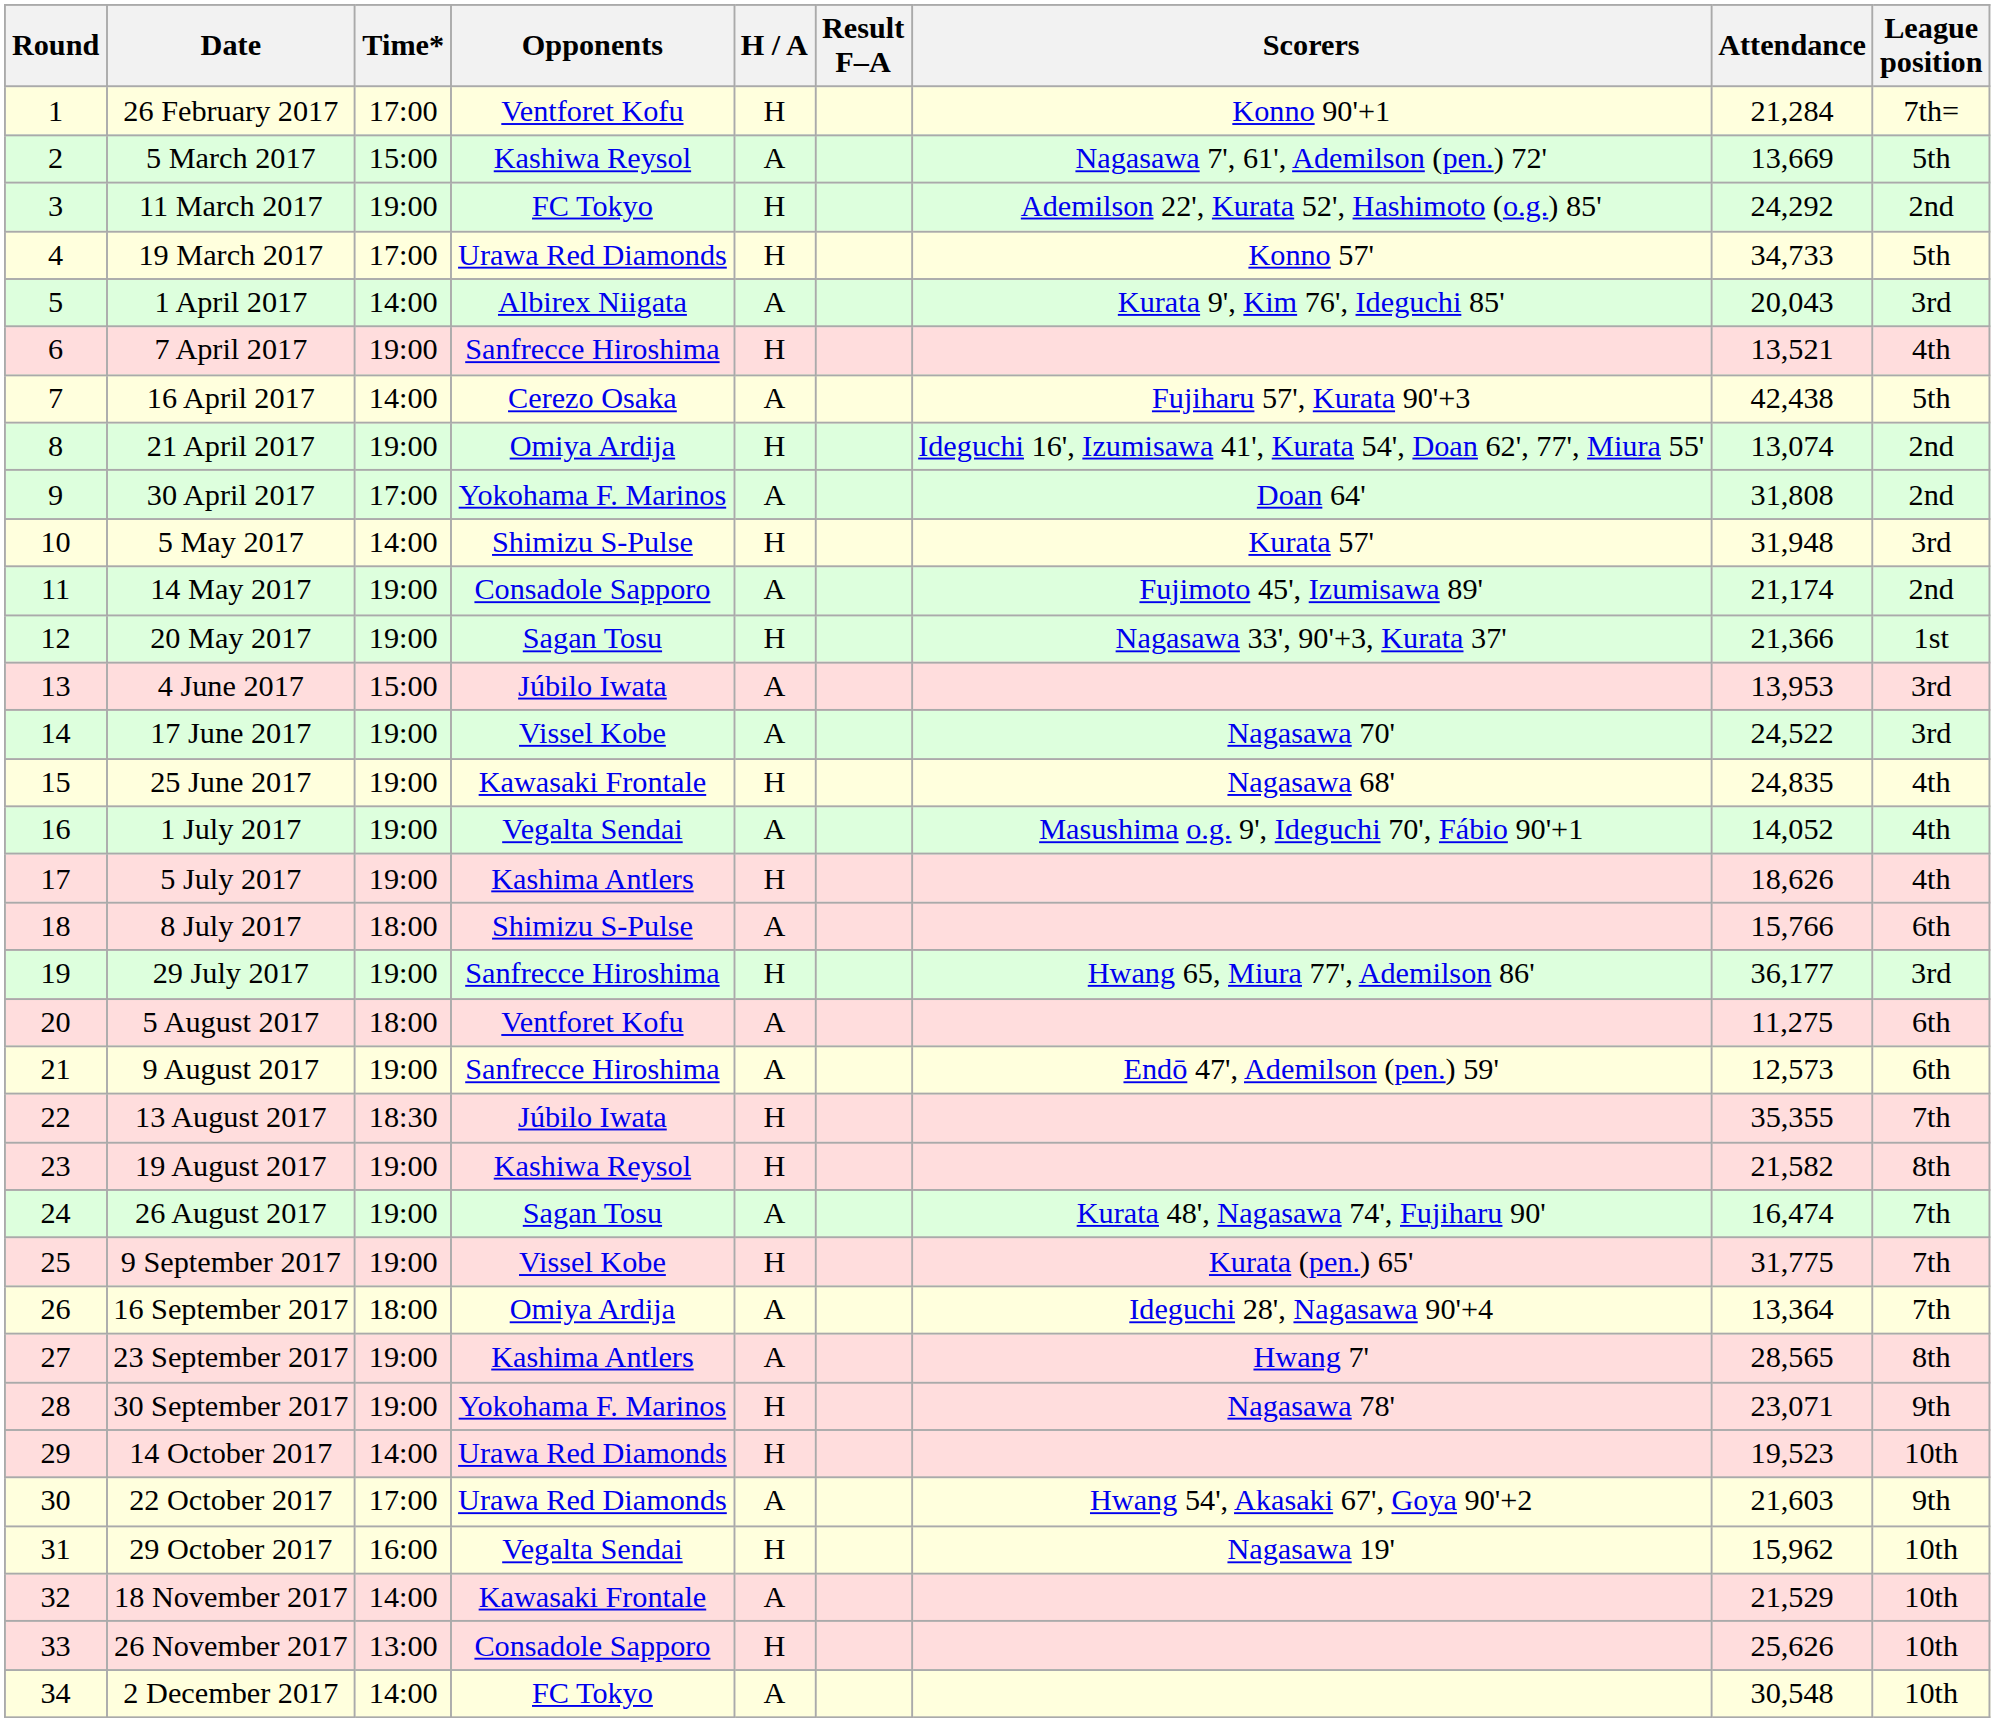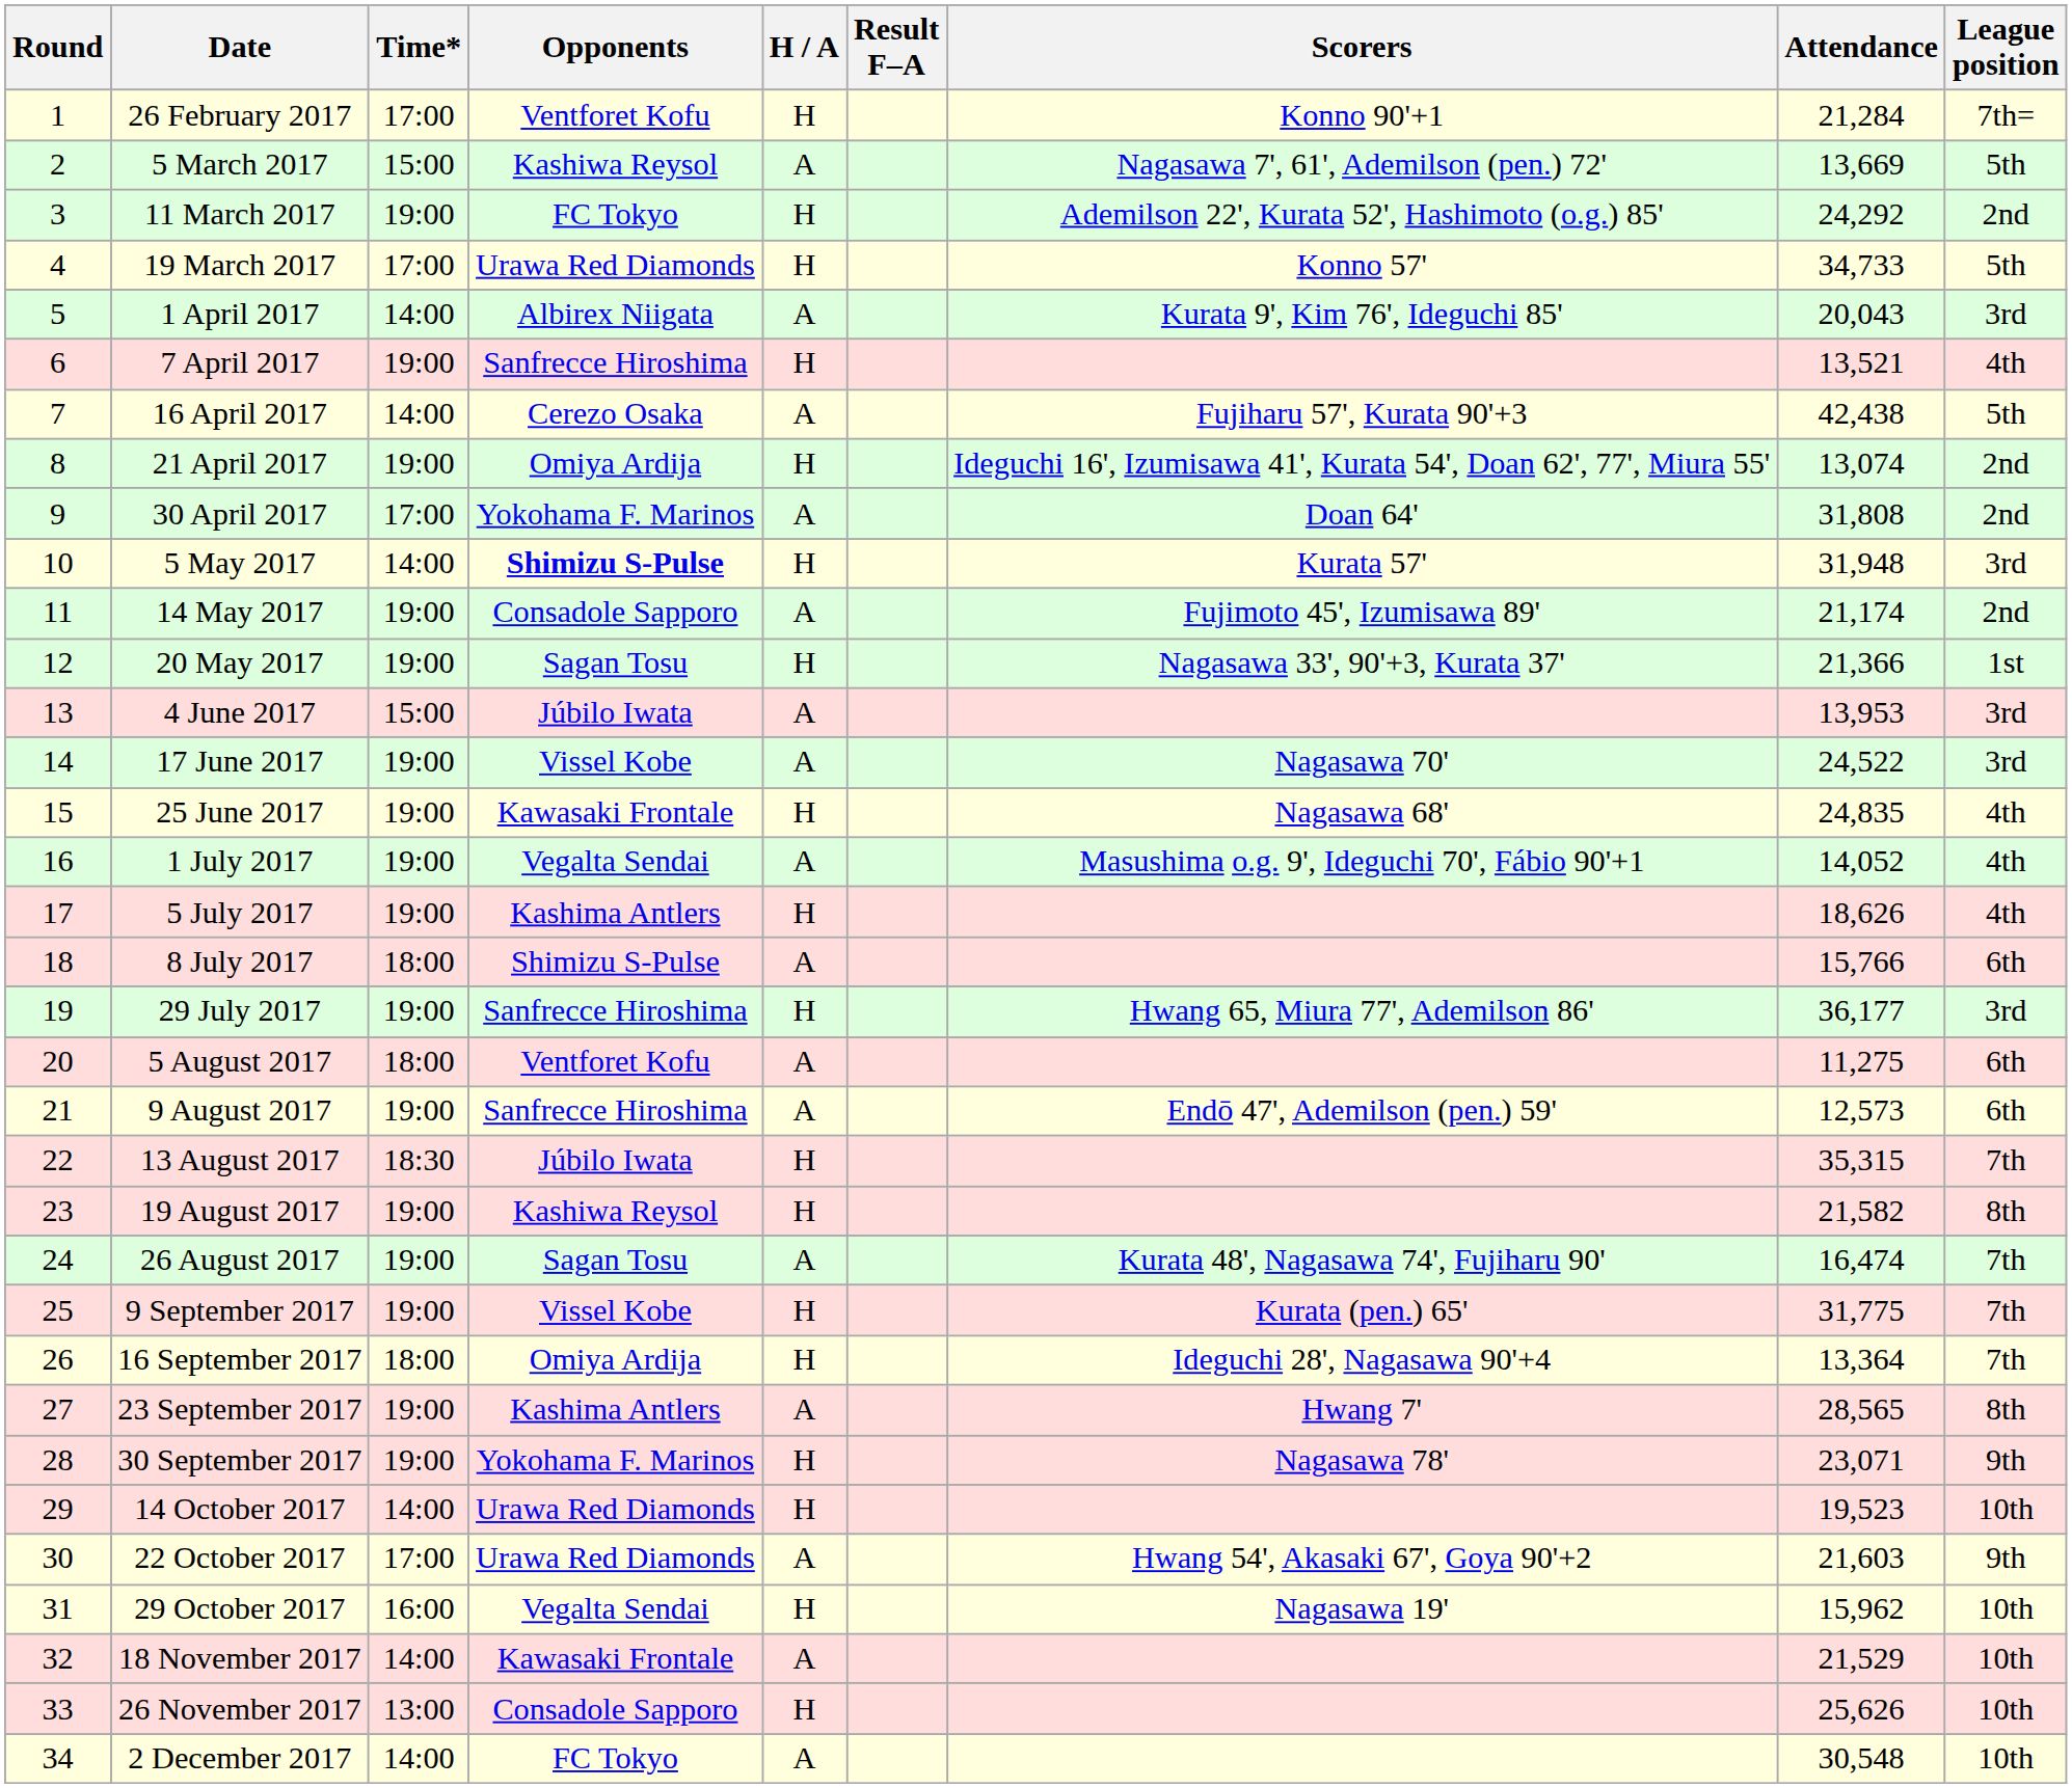5 May 2017 | Opponents: normal -> bold
13 August 2017 | Attendance: 35,355 -> 35,315
16 September 2017 | H / A: A -> H
